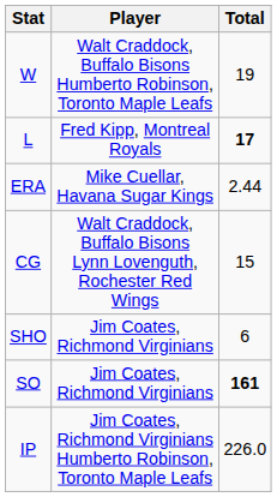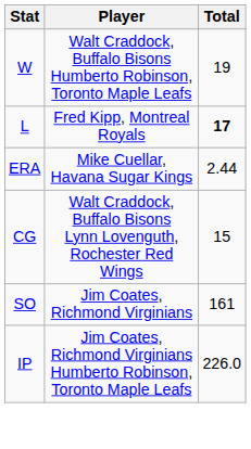- row: SHO | Jim Coates, Richmond Virginians | 6
SO | Total: bold -> normal
